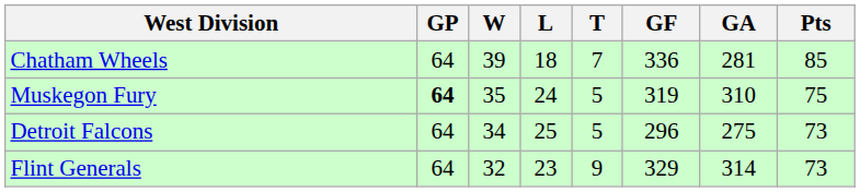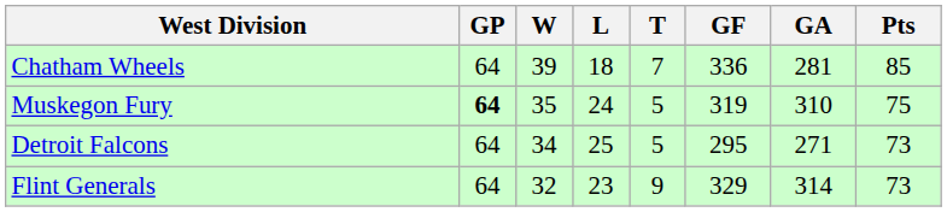Detroit Falcons | GF: 296 -> 295
Detroit Falcons | GA: 275 -> 271
